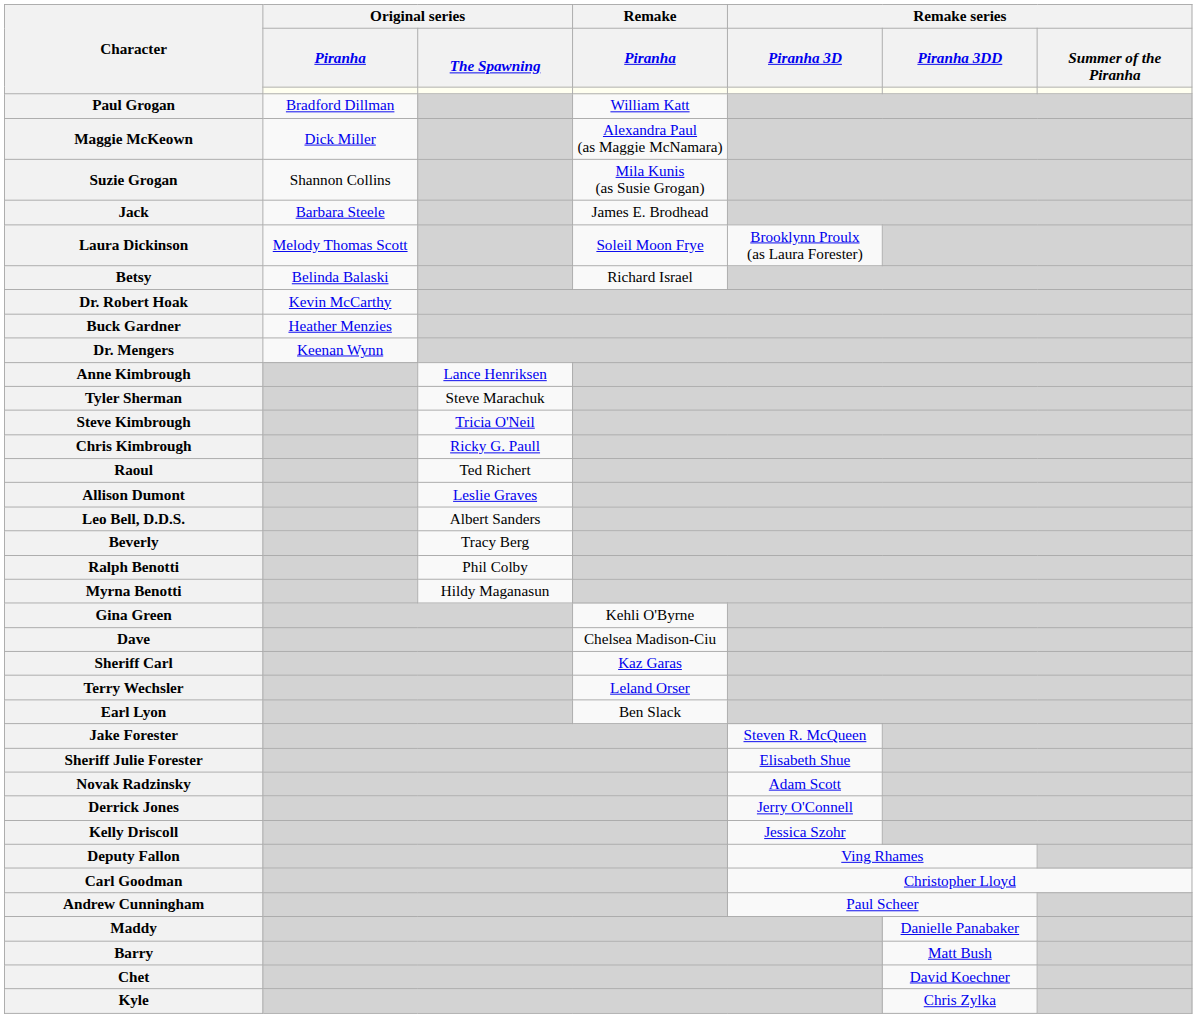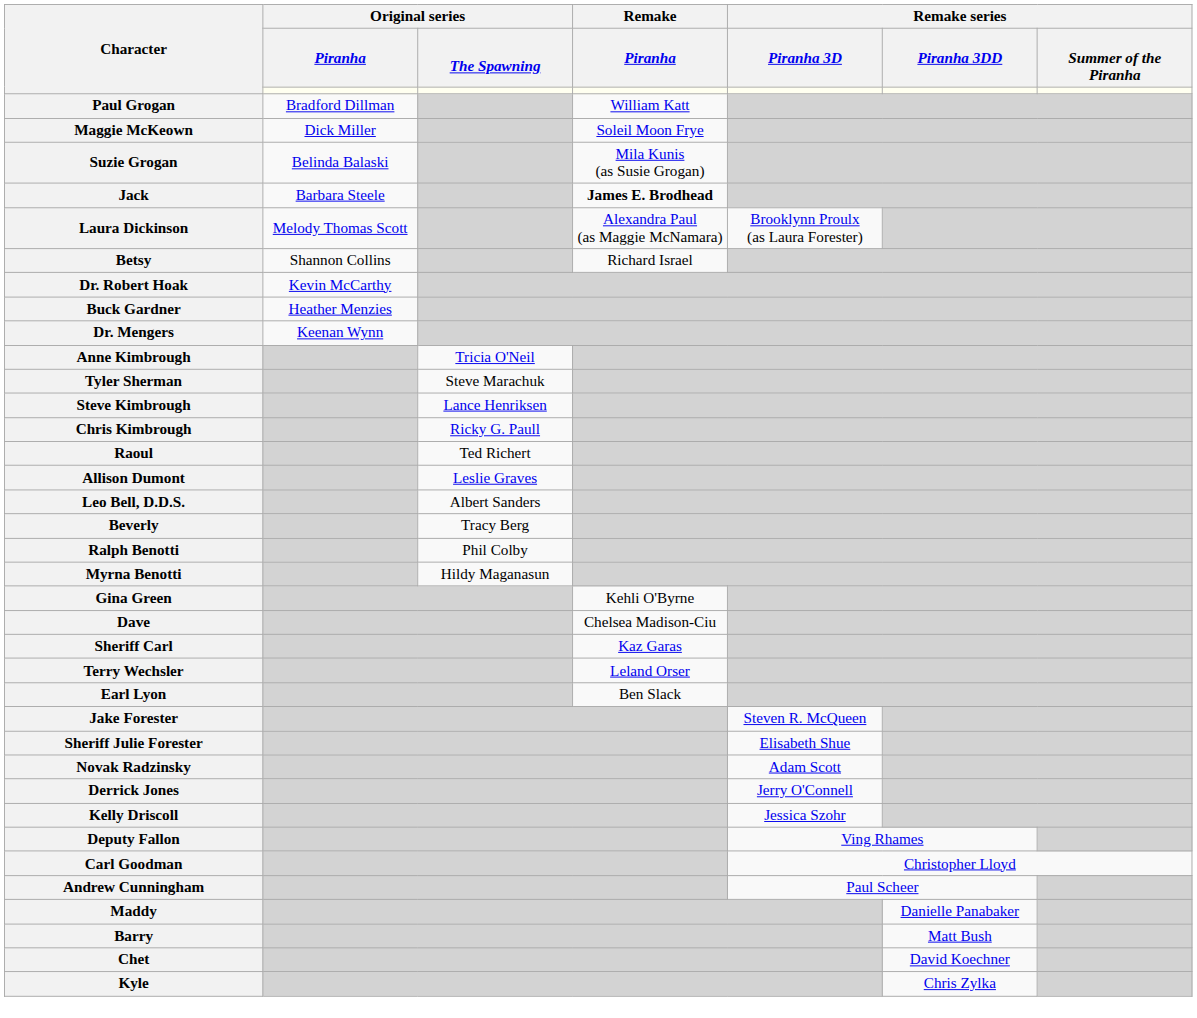Maggie McKeown | Remake / Piranha: Alexandra Paul (as Maggie McNamara) -> Soleil Moon Frye
Suzie Grogan | Original series / Piranha: Shannon Collins -> Belinda Balaski
Jack | Remake / Piranha: normal -> bold
Laura Dickinson | Remake / Piranha: Soleil Moon Frye -> Alexandra Paul (as Maggie McNamara)
Betsy | Original series / Piranha: Belinda Balaski -> Shannon Collins
Anne Kimbrough | Original series / The Spawning: Lance Henriksen -> Tricia O'Neil
Steve Kimbrough | Original series / The Spawning: Tricia O'Neil -> Lance Henriksen
